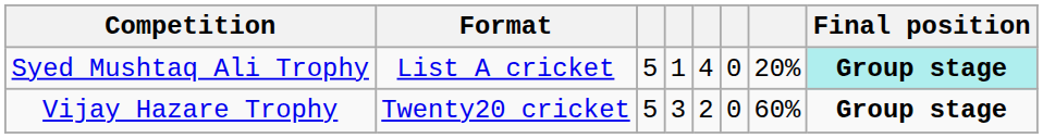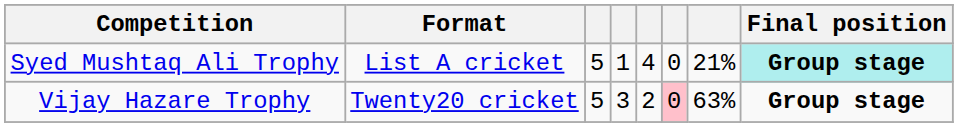Syed Mushtaq Ali Trophy | column 7: 20% -> 21%
Vijay Hazare Trophy | column 6: no background -> pink background
Vijay Hazare Trophy | column 7: 60% -> 63%
